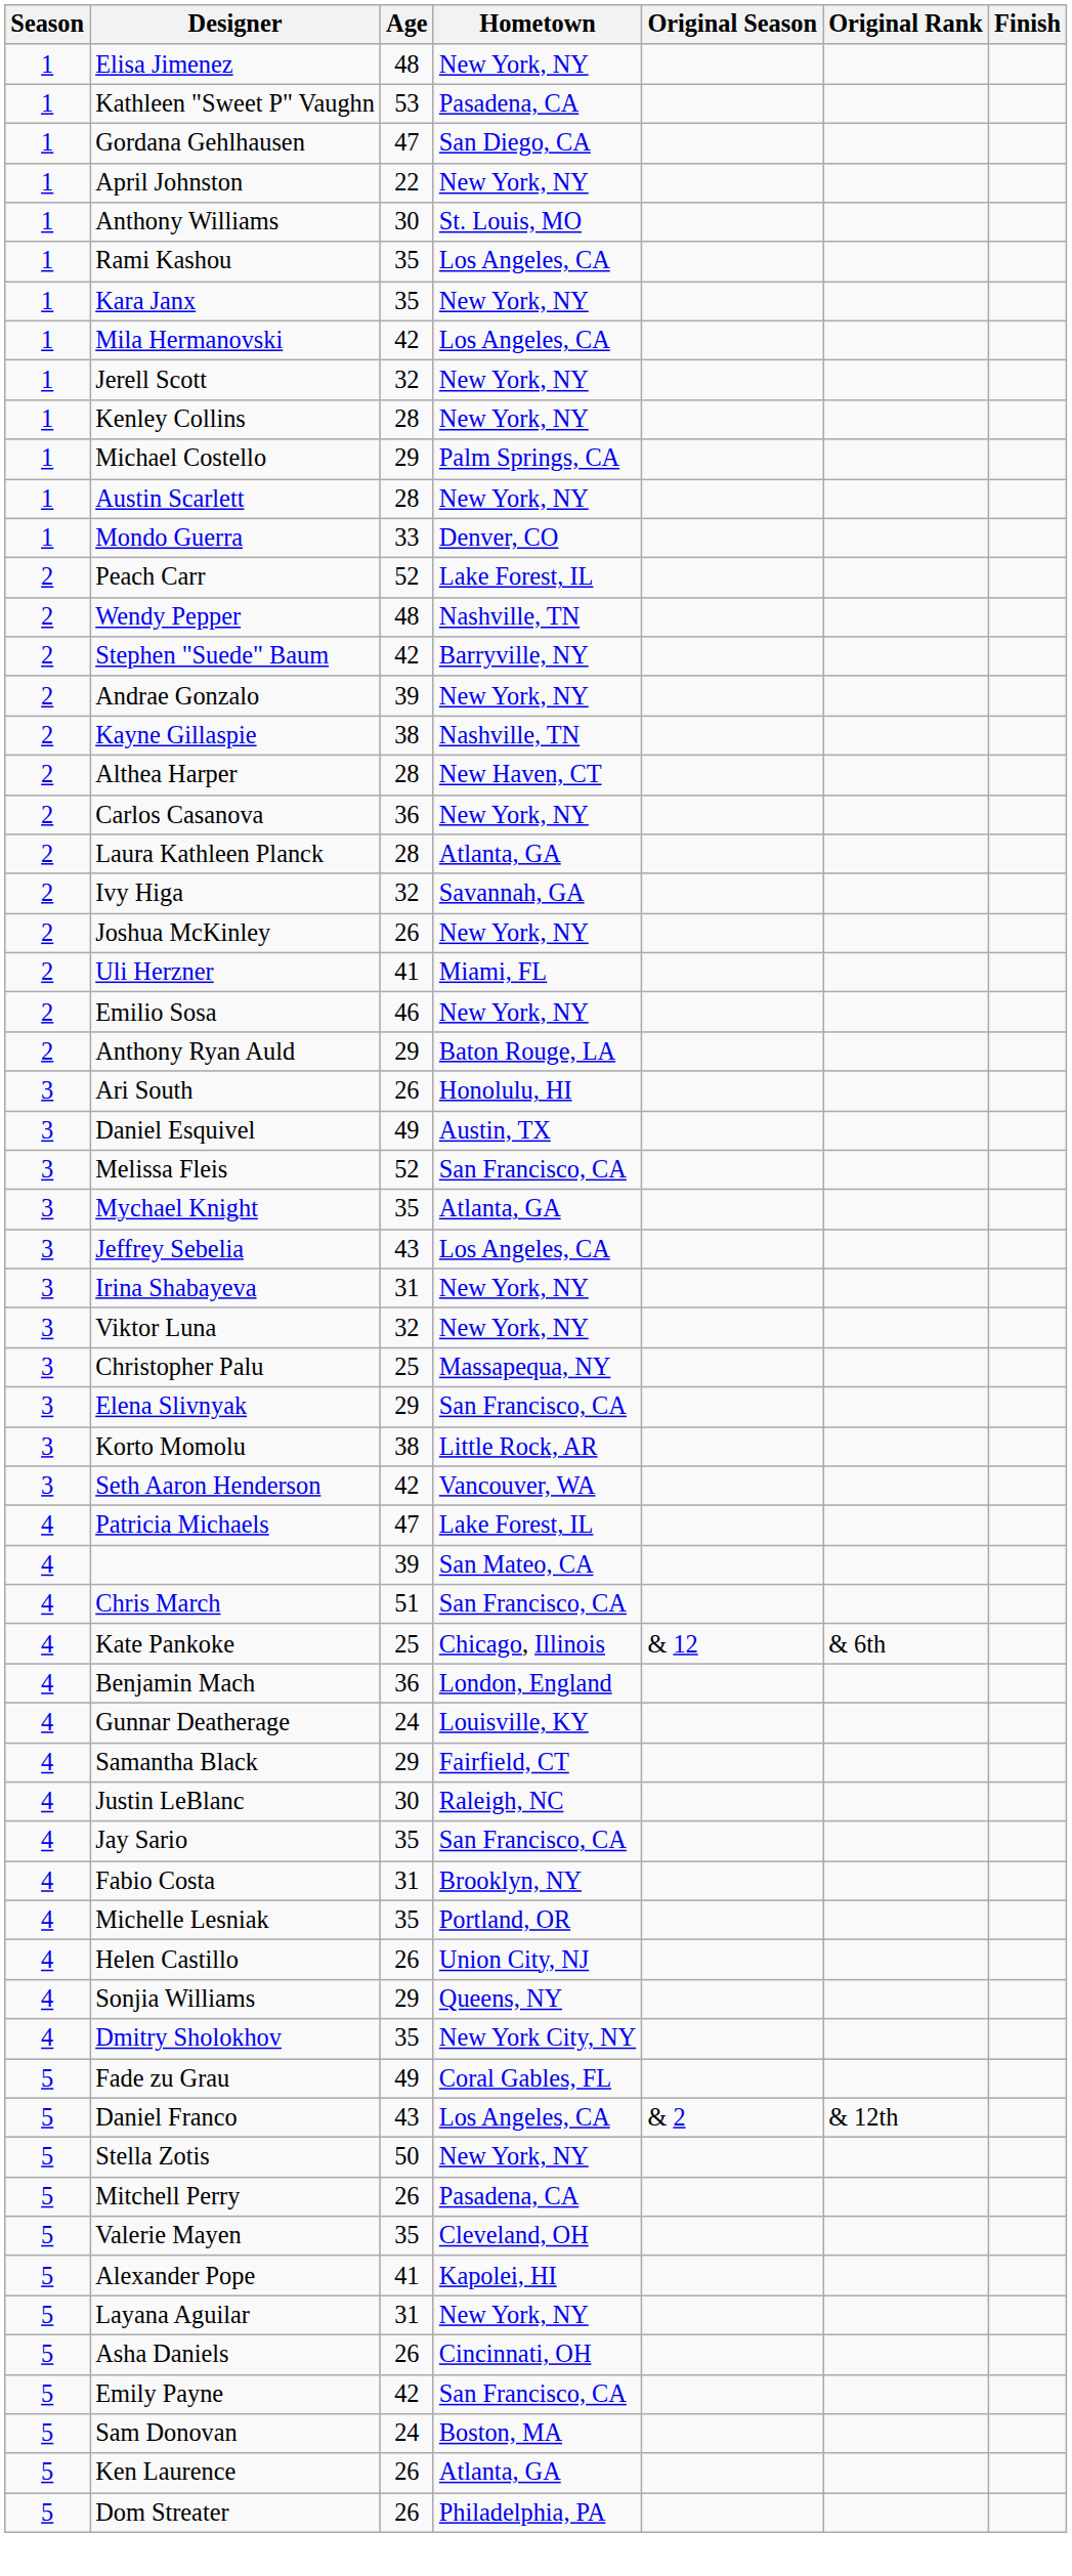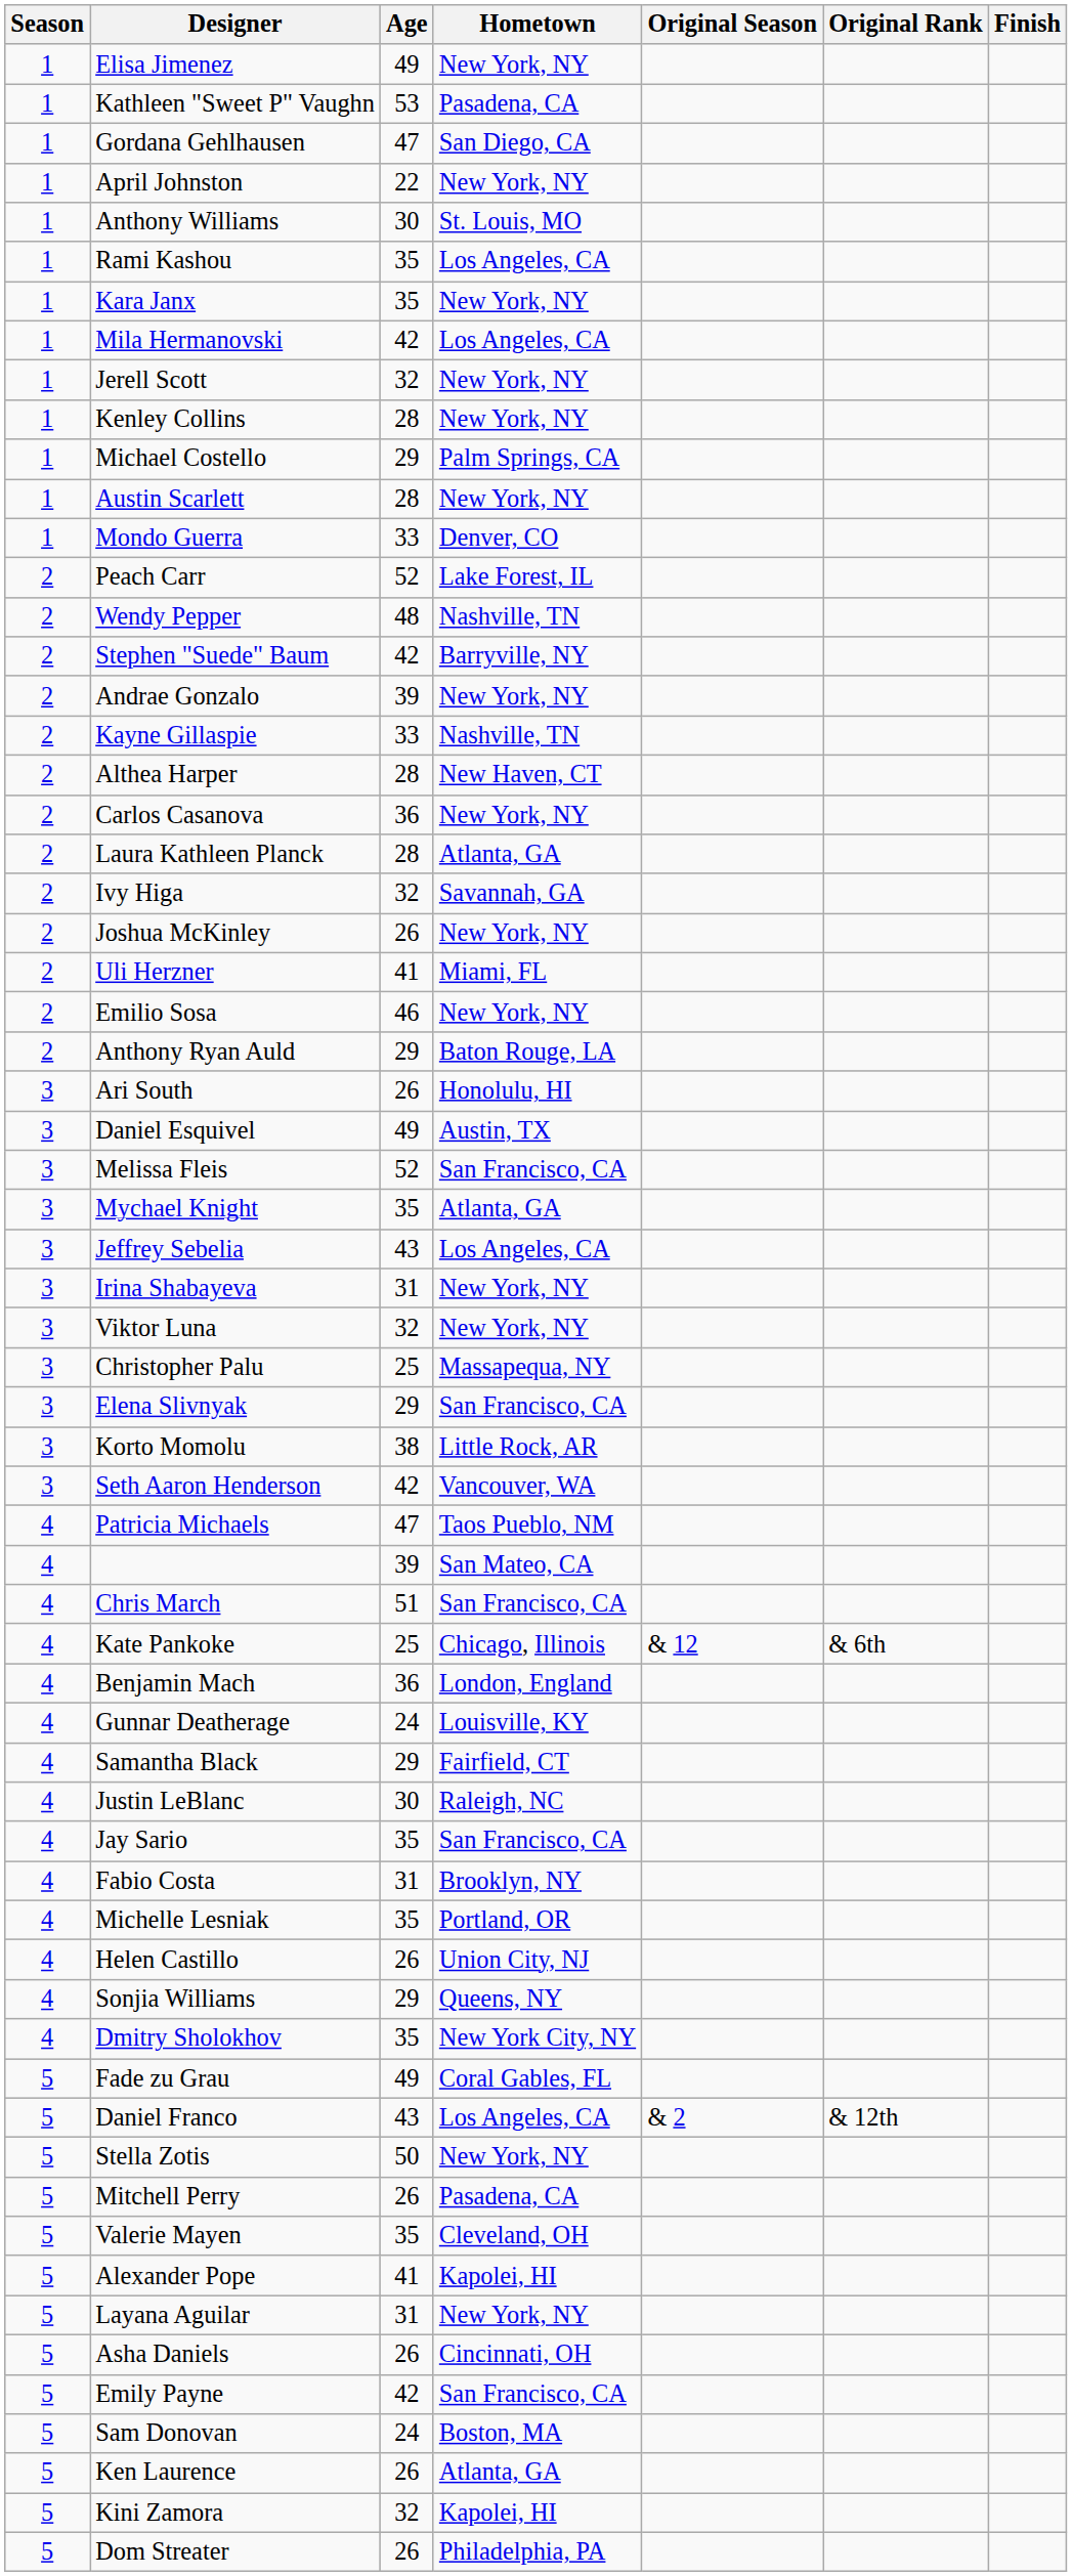Elisa Jimenez | Age: 48 -> 49
Kayne Gillaspie | Age: 38 -> 33
Patricia Michaels | Hometown: Lake Forest, IL -> Taos Pueblo, NM
+ row: 5 | Kini Zamora | 32 | Kapolei, HI
